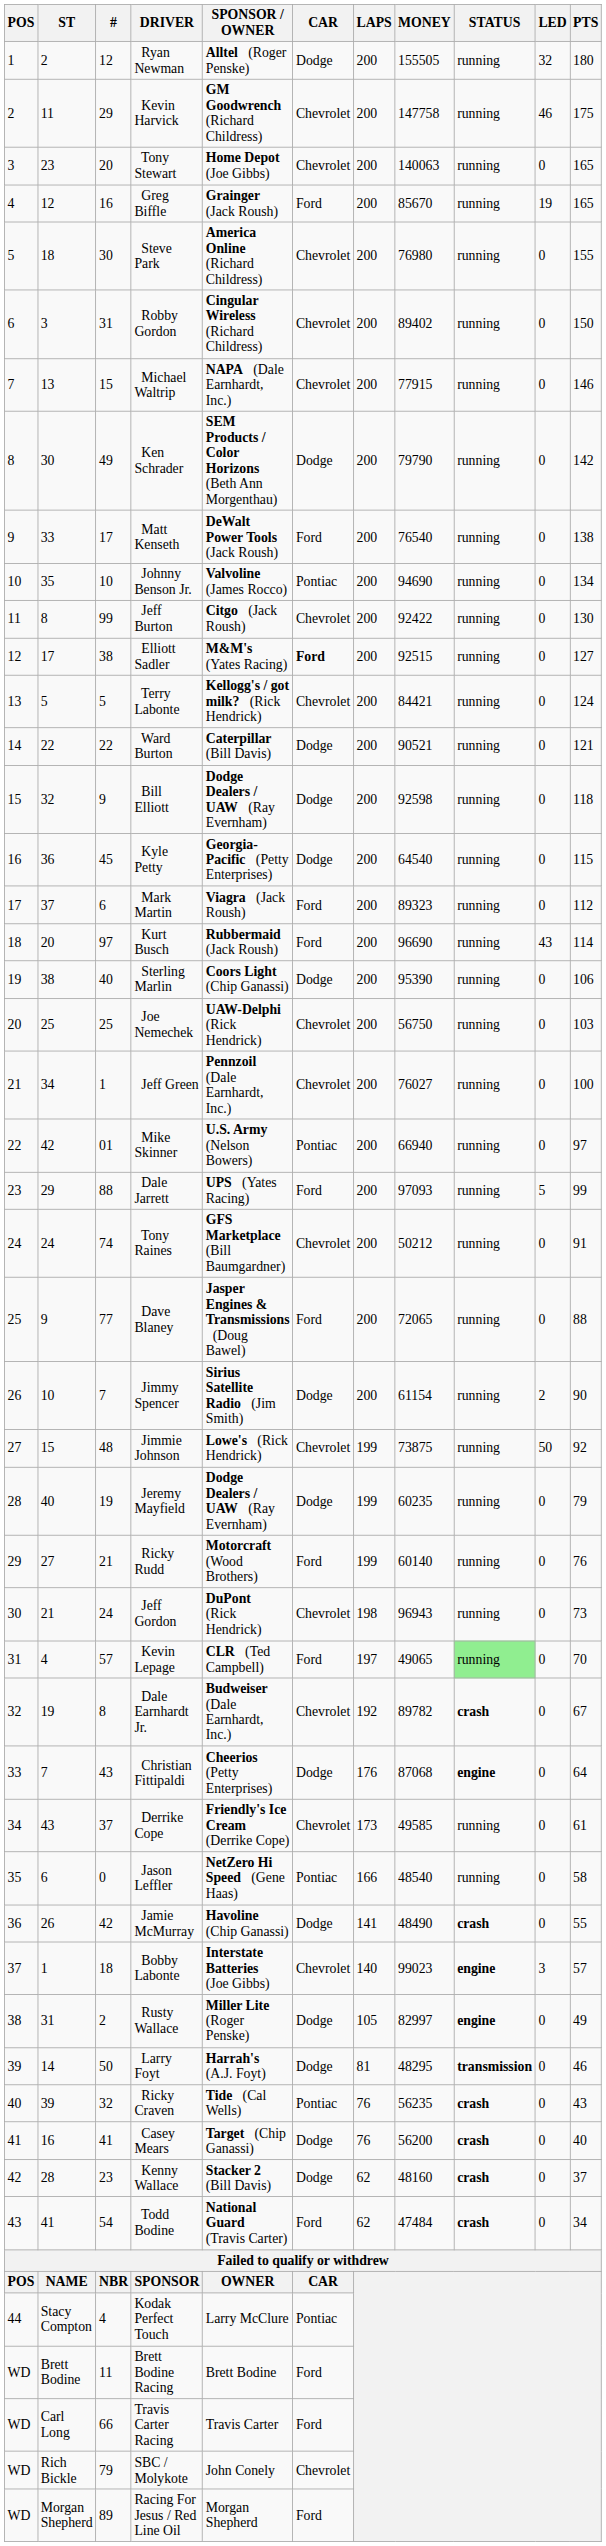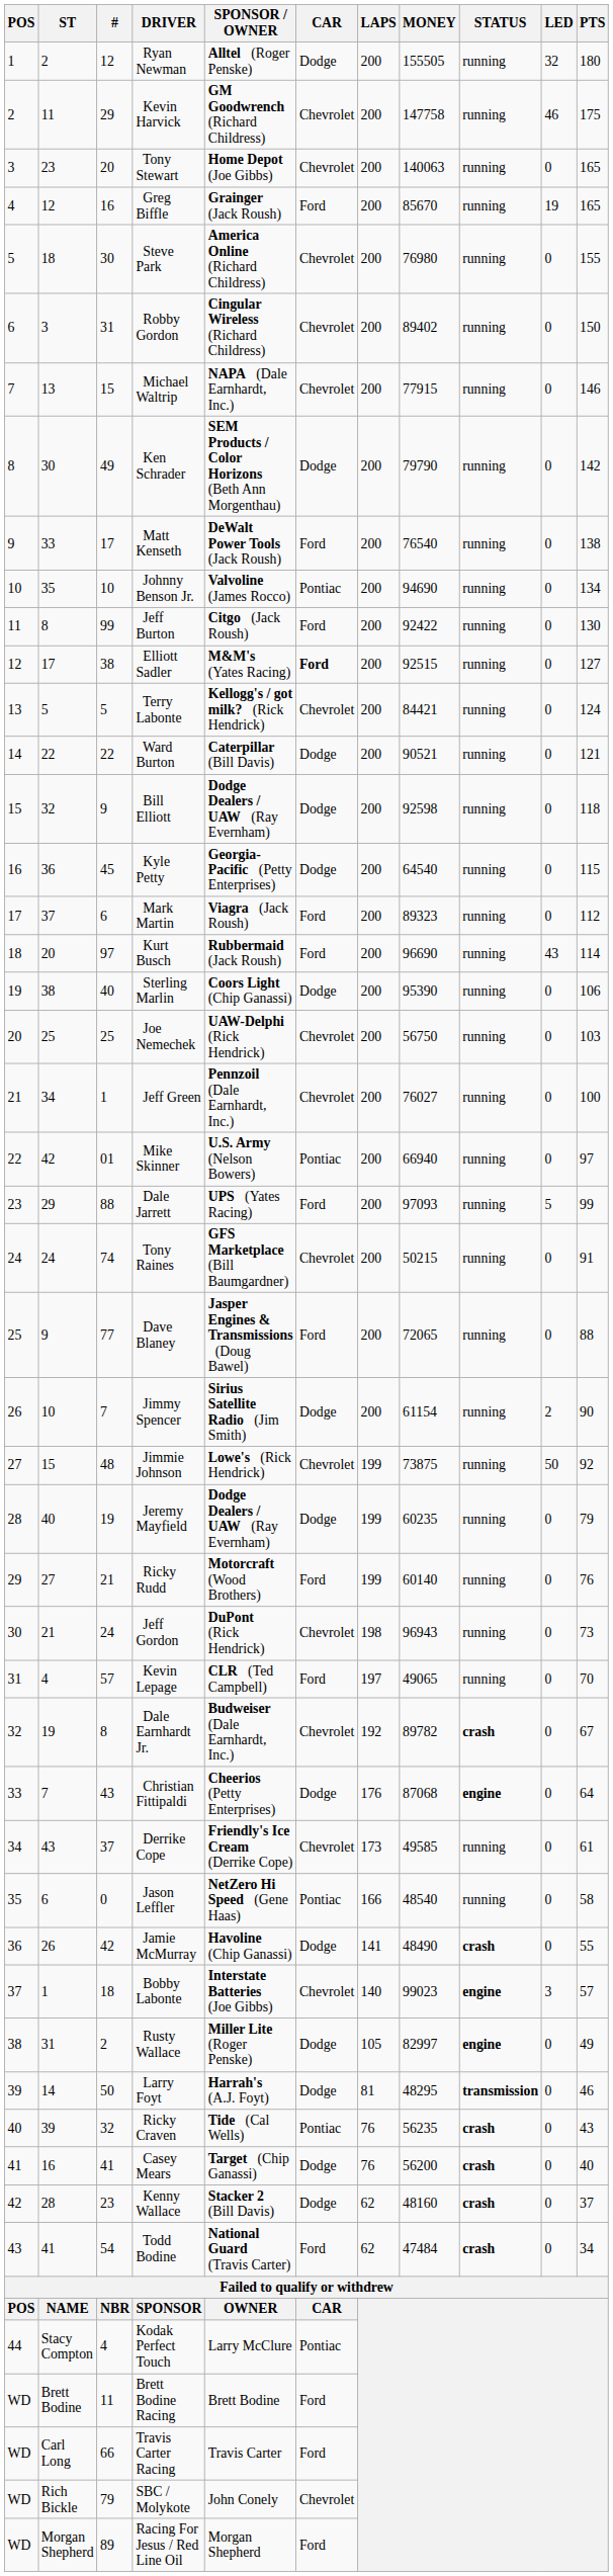Jeff Burton | CAR: Chevrolet -> Ford
Tony Raines | MONEY: 50212 -> 50215
Kevin Lepage | STATUS: lightgreen background -> no background
